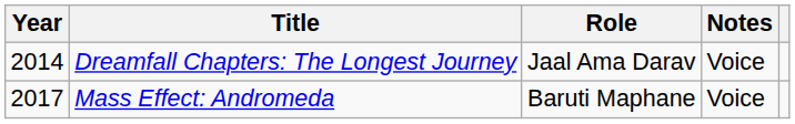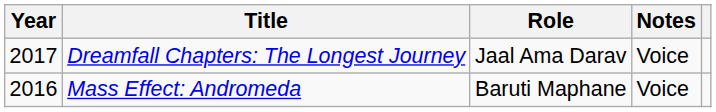Dreamfall Chapters: The Longest Journey | Year: 2014 -> 2017
Mass Effect: Andromeda | Year: 2017 -> 2016
